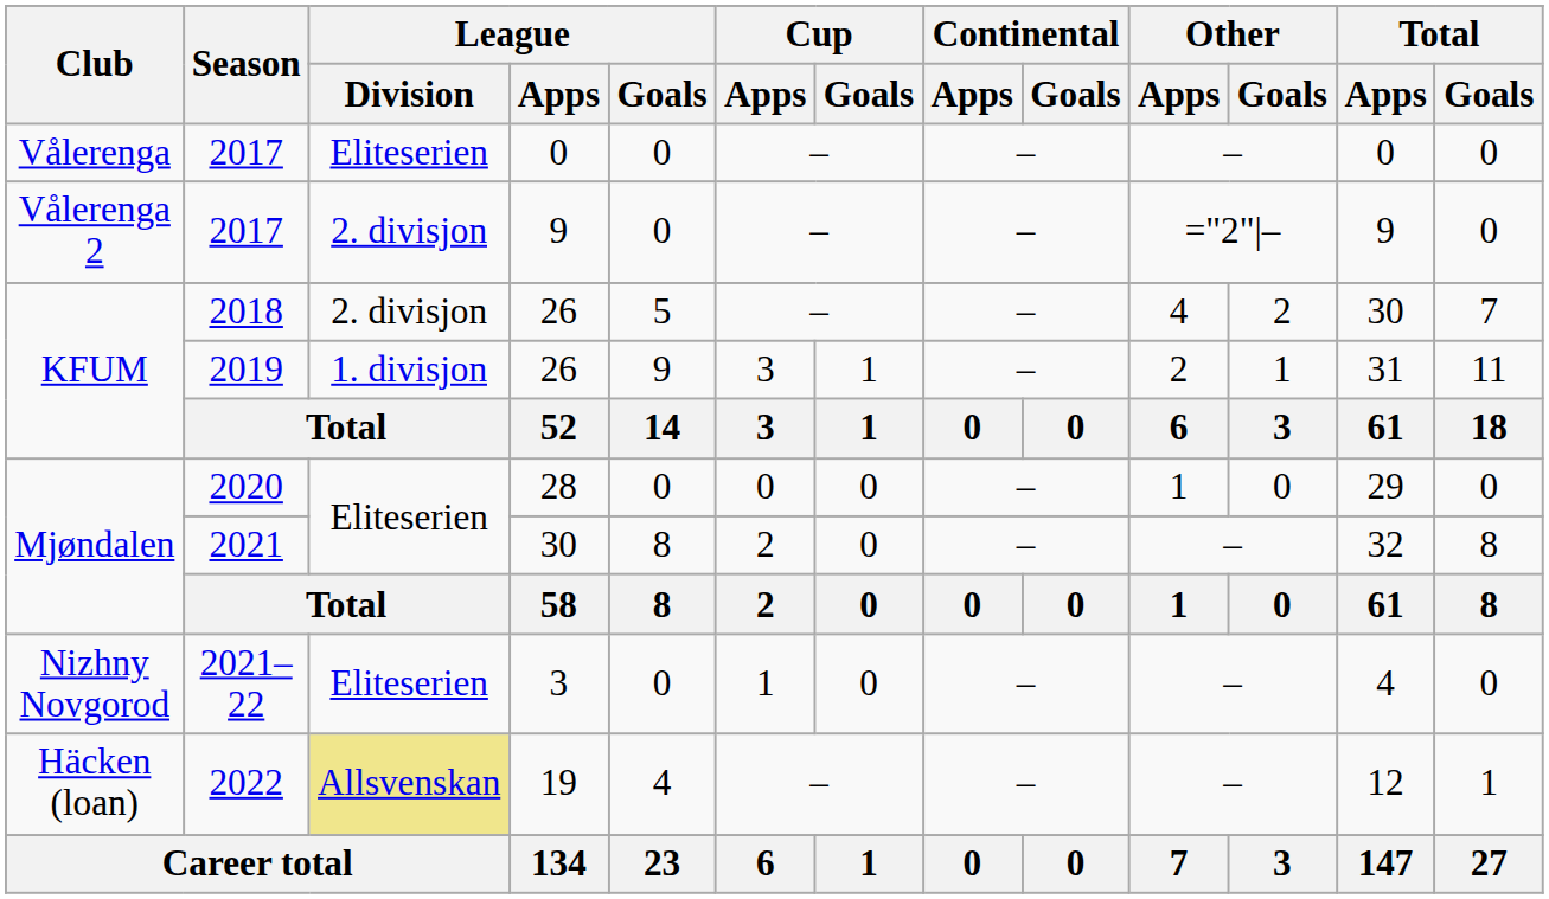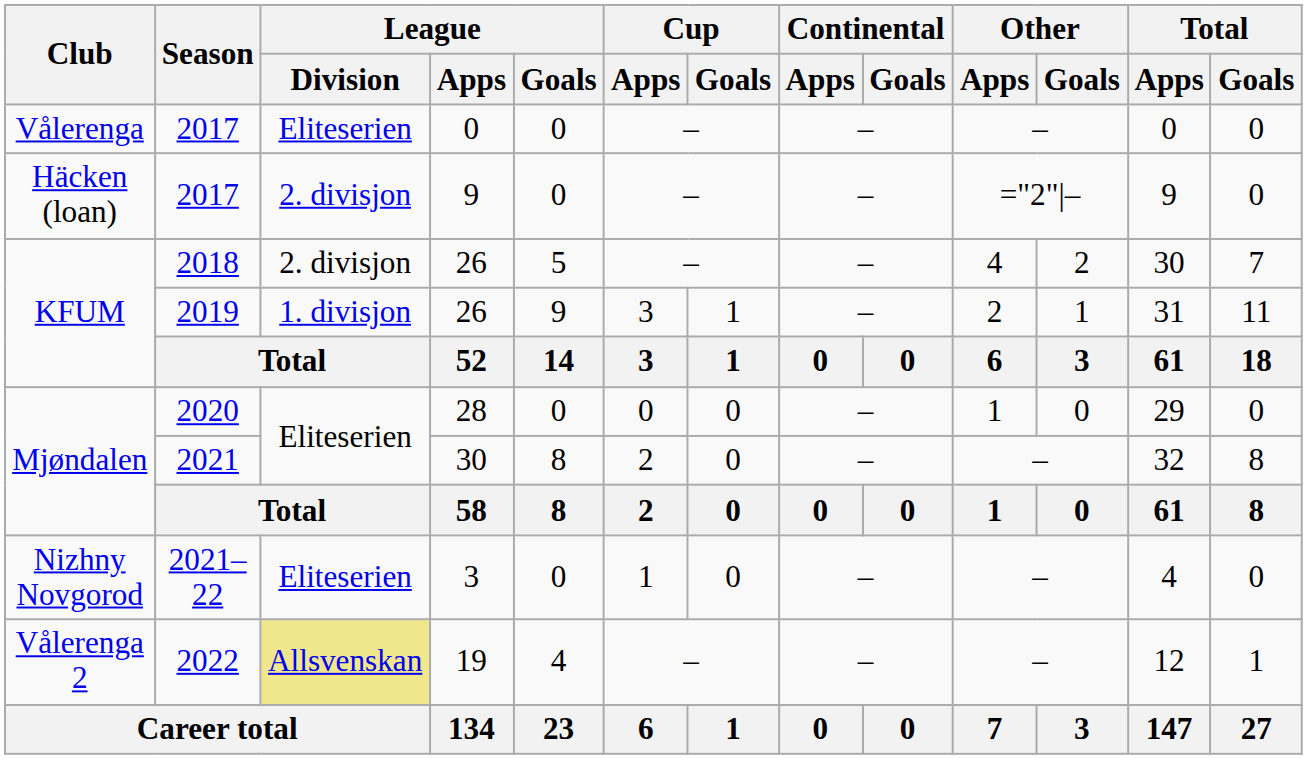2017 / 9 | Club: Vålerenga 2 -> Häcken (loan)
2022 | Club: Häcken (loan) -> Vålerenga 2
